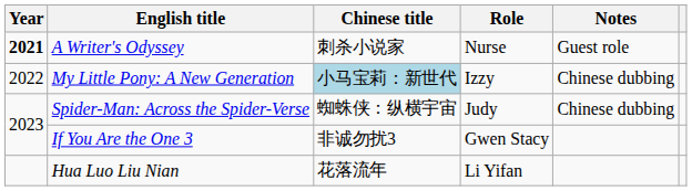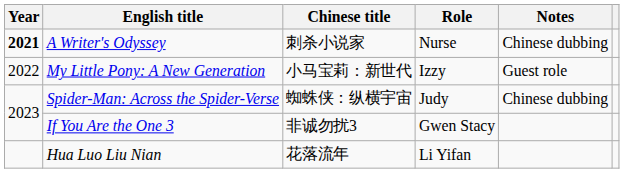A Writer's Odyssey | Notes: Guest role -> Chinese dubbing
My Little Pony: A New Generation | Chinese title: lightblue background -> no background
My Little Pony: A New Generation | Notes: Chinese dubbing -> Guest role
